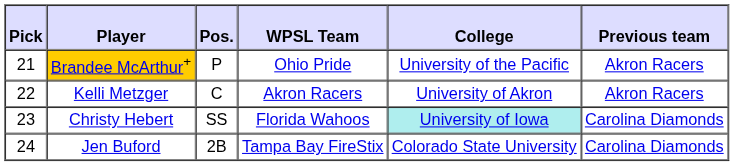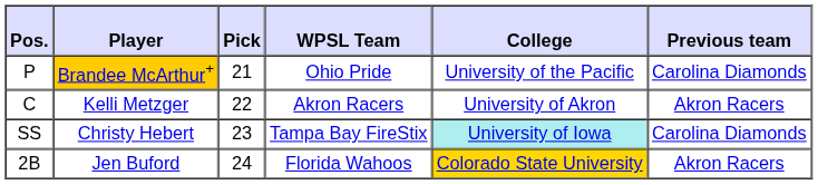columns swapped: Pick <-> Pos.
Brandee McArthur+ | Previous team: Akron Racers -> Carolina Diamonds
Christy Hebert | WPSL Team: Florida Wahoos -> Tampa Bay FireStix
Jen Buford | WPSL Team: Tampa Bay FireStix -> Florida Wahoos
Jen Buford | College: no background -> gold background
Jen Buford | Previous team: Carolina Diamonds -> Akron Racers
